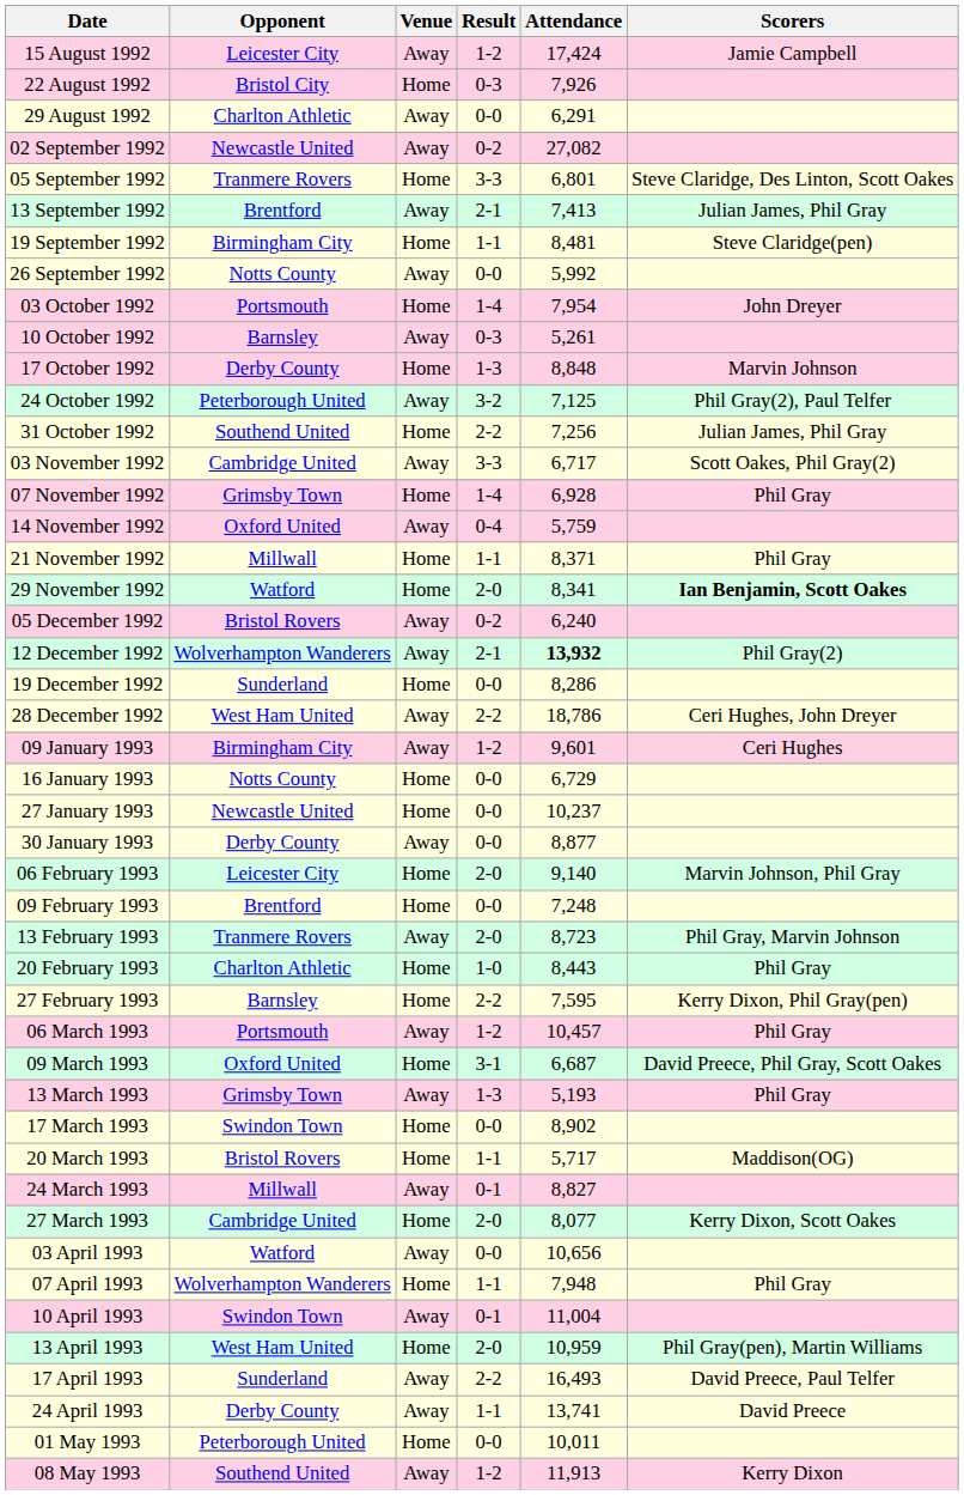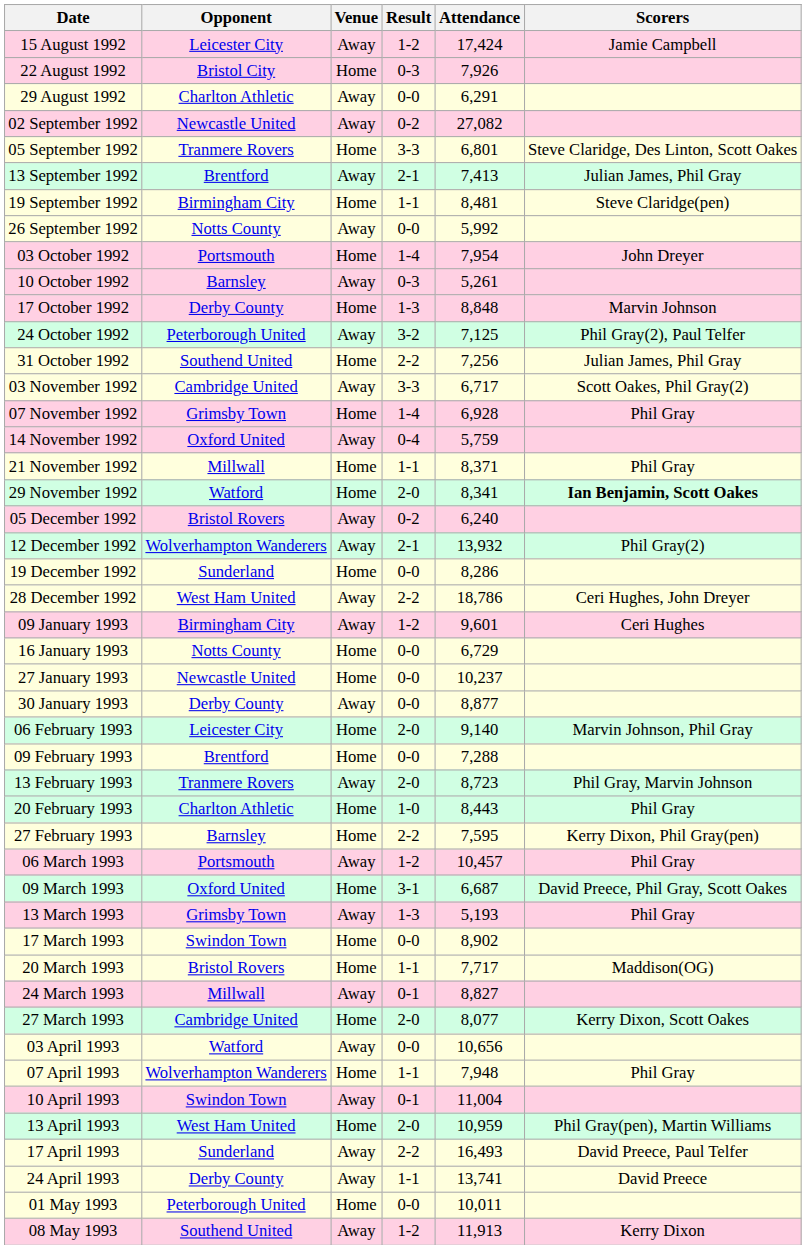12 December 1992 | Attendance: bold -> normal
09 February 1993 | Attendance: 7,248 -> 7,288
20 March 1993 | Attendance: 5,717 -> 7,717
